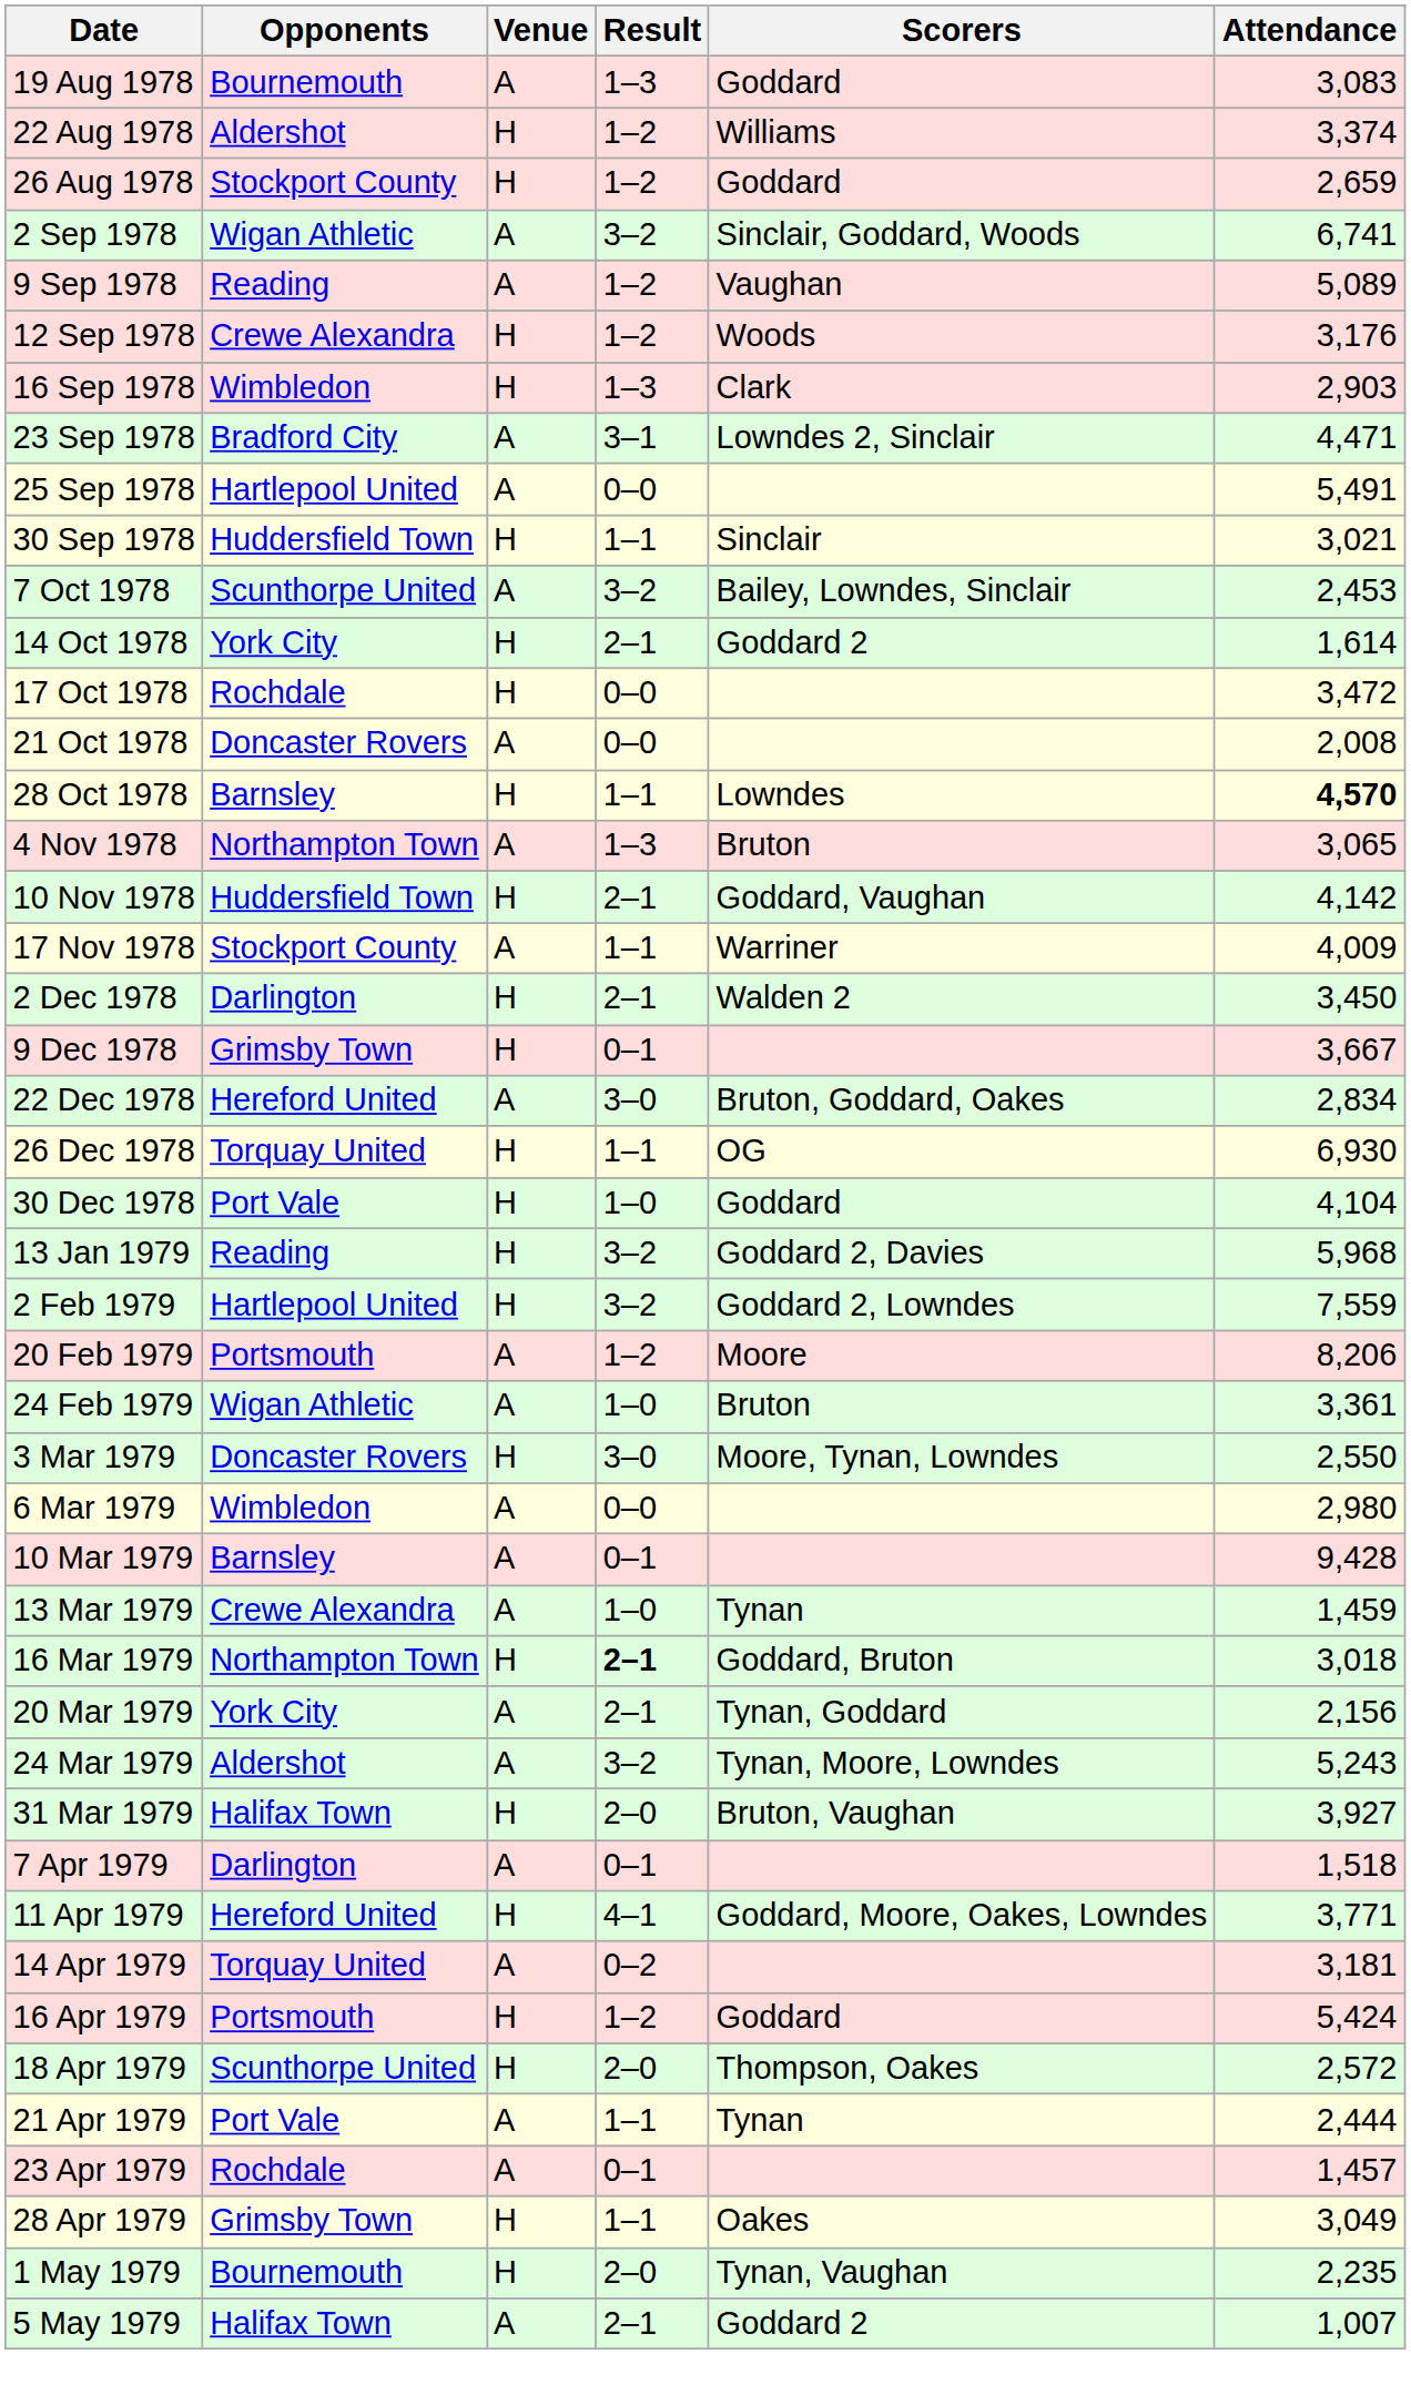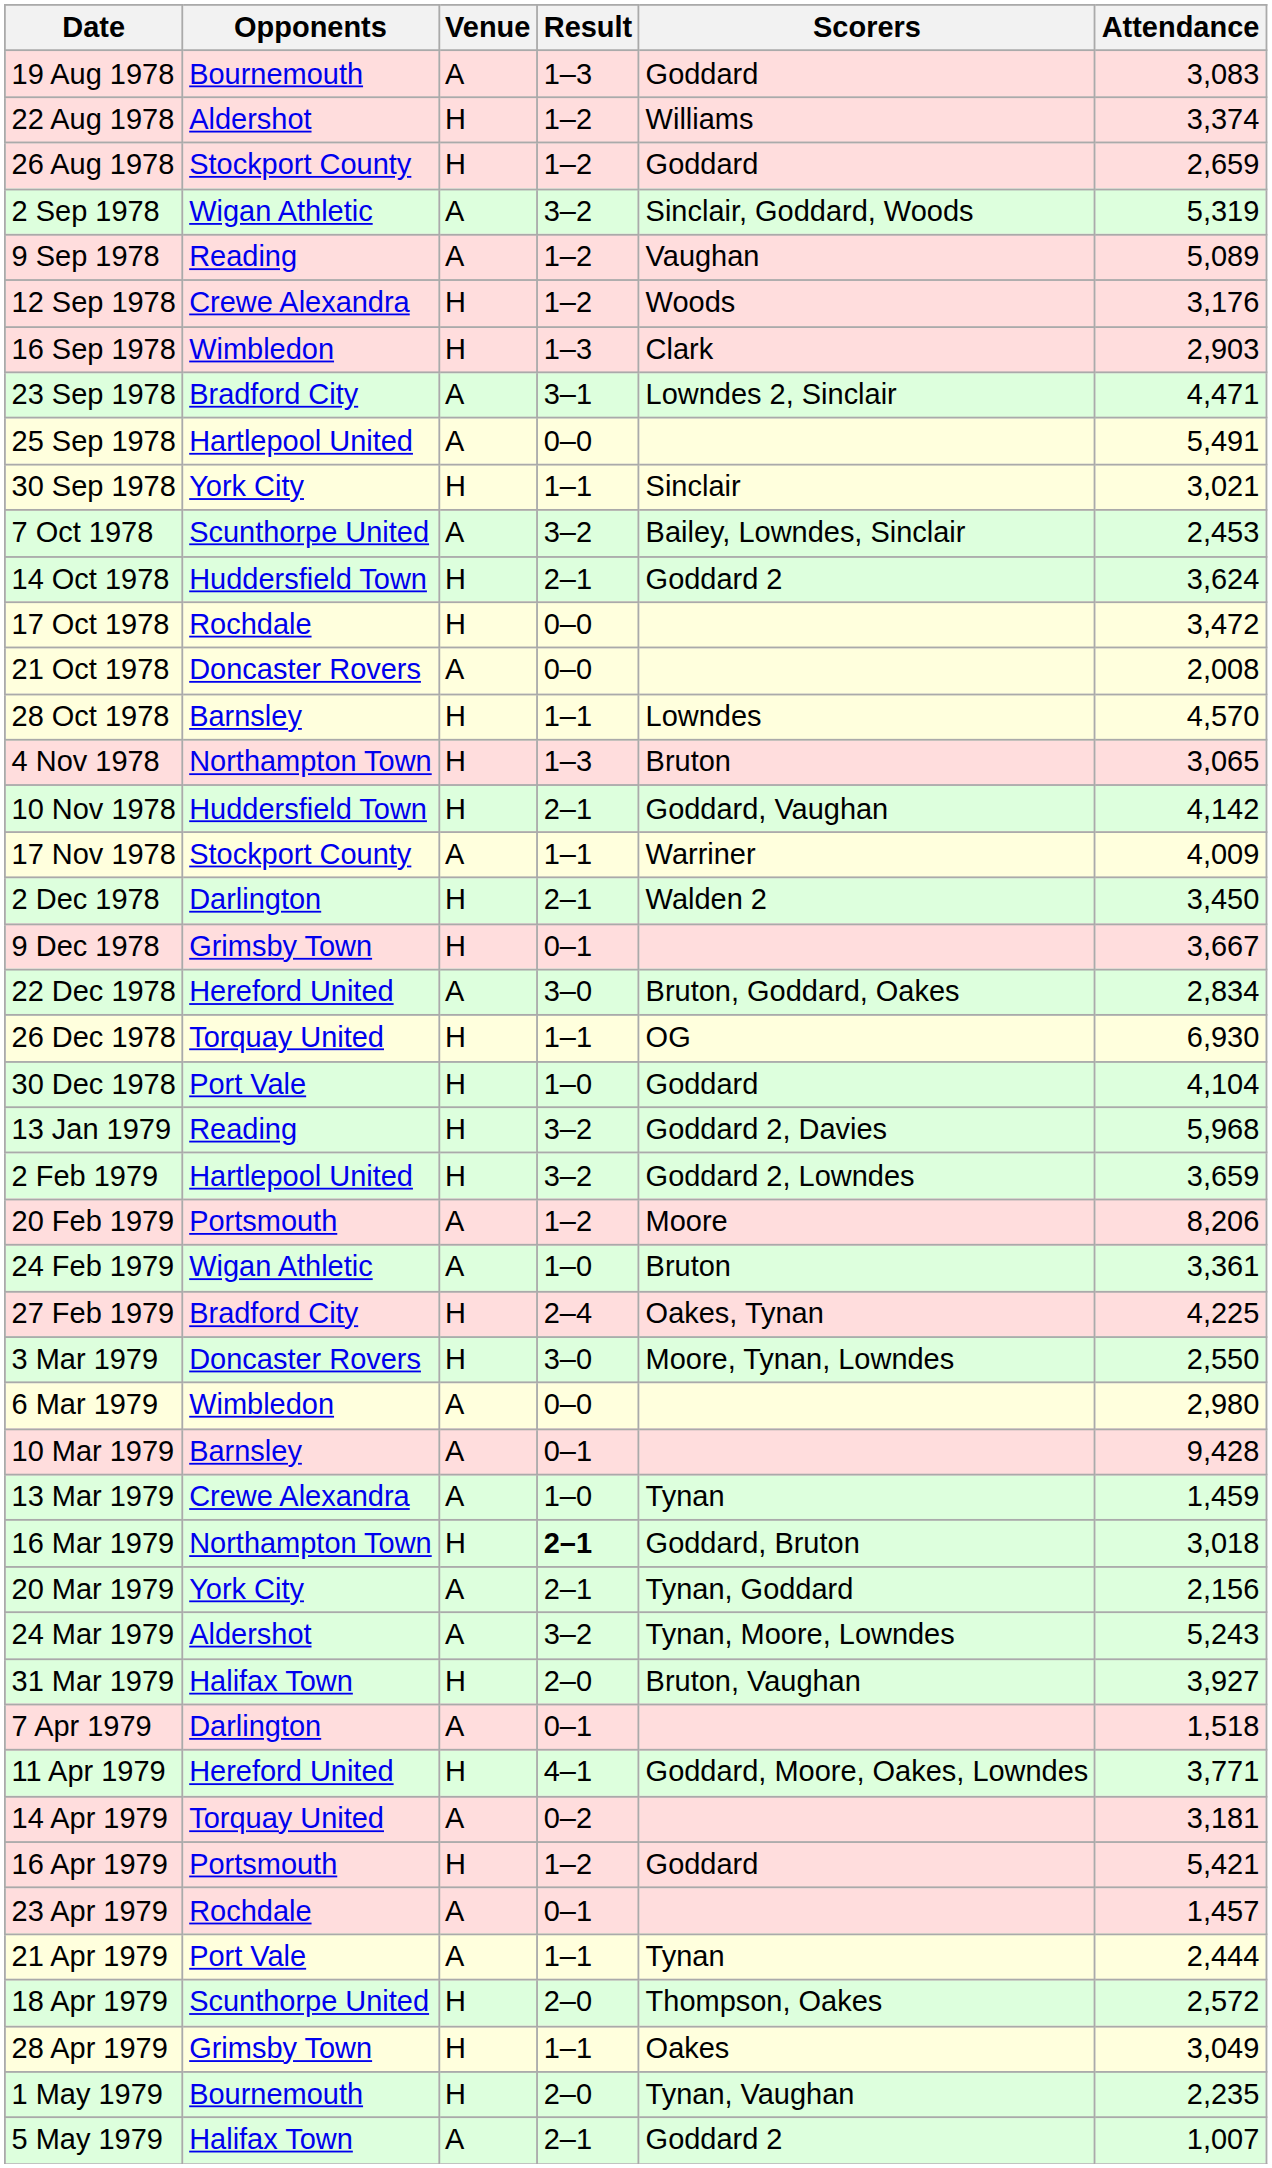2 Sep 1978 | Attendance: 6,741 -> 5,319
30 Sep 1978 | Opponents: Huddersfield Town -> York City
14 Oct 1978 | Opponents: York City -> Huddersfield Town
14 Oct 1978 | Attendance: 1,614 -> 3,624
28 Oct 1978 | Attendance: bold -> normal
4 Nov 1978 | Venue: A -> H
2 Feb 1979 | Attendance: 7,559 -> 3,659
+ row: 27 Feb 1979 | Bradford City | H | 2–4 | Oakes, Tynan | 4,225
16 Apr 1979 | Attendance: 5,424 -> 5,421
rows swapped: 18 Apr 1979 <-> 23 Apr 1979
